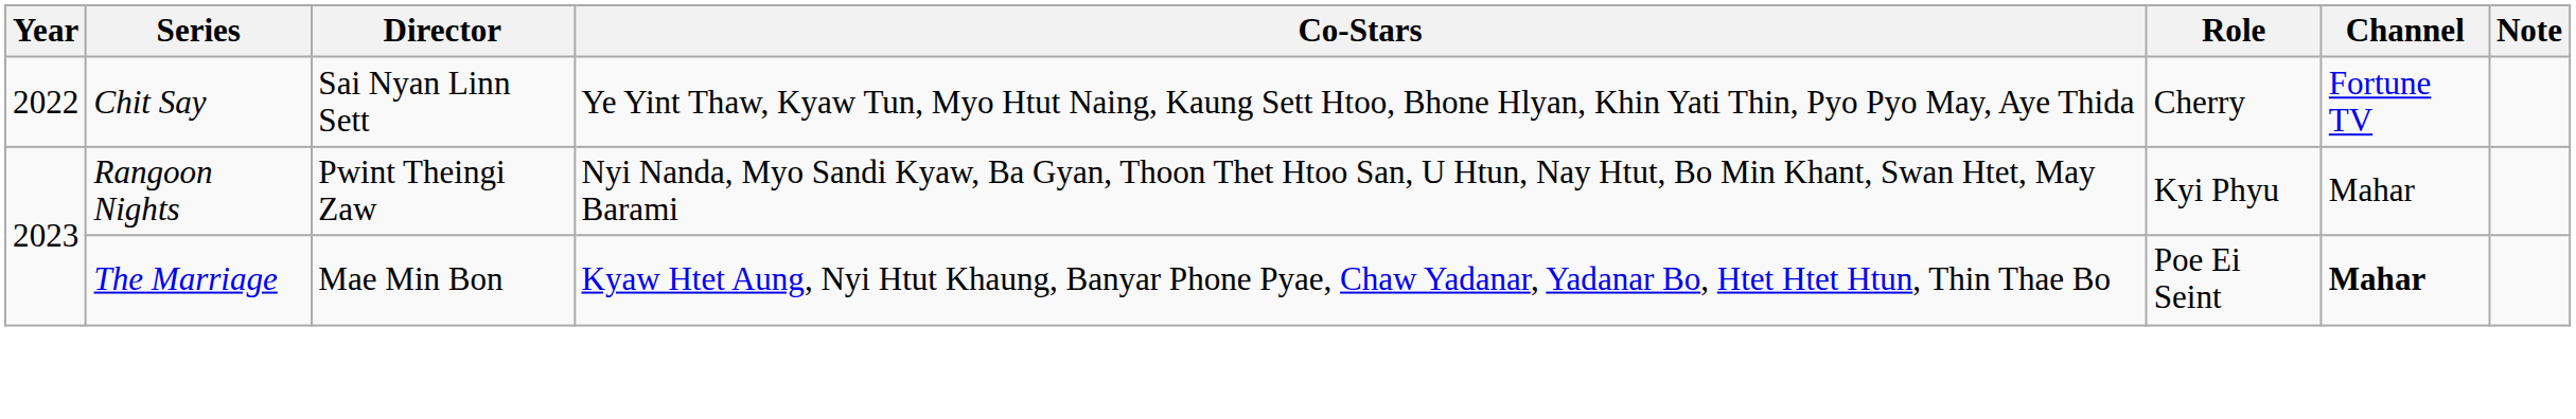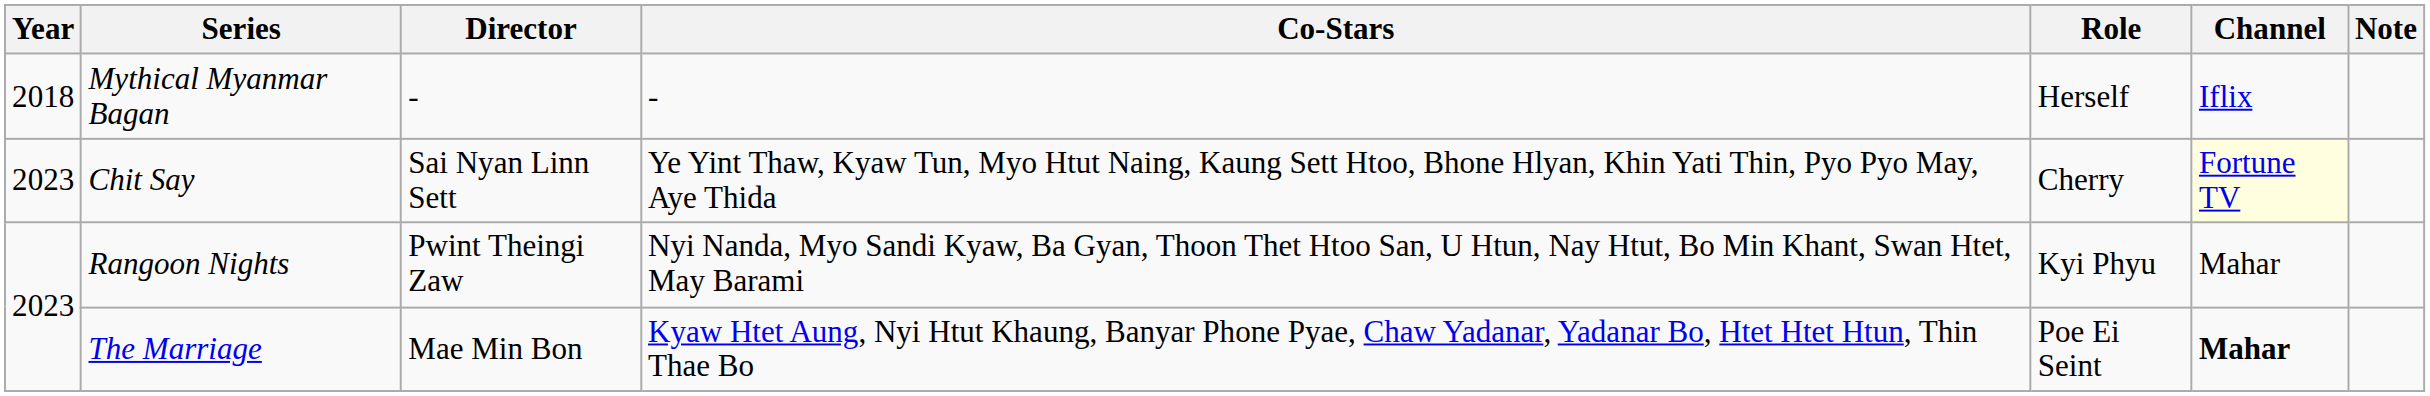+ row: 2018 | Mythical Myanmar Bagan | - | - | Herself | Iflix
Chit Say | Year: 2022 -> 2023
Chit Say | Channel: no background -> lightyellow background
